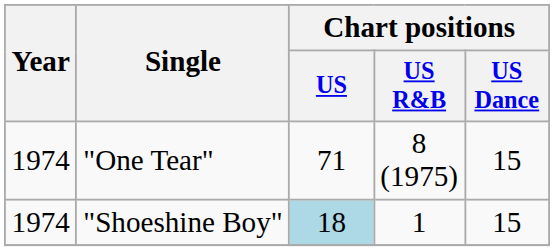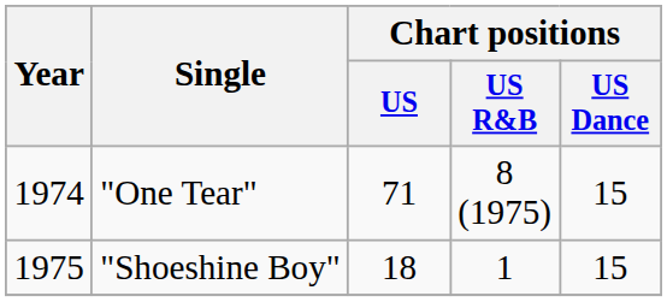"Shoeshine Boy" | Year: 1974 -> 1975
"Shoeshine Boy" | Chart positions / US: lightblue background -> no background
